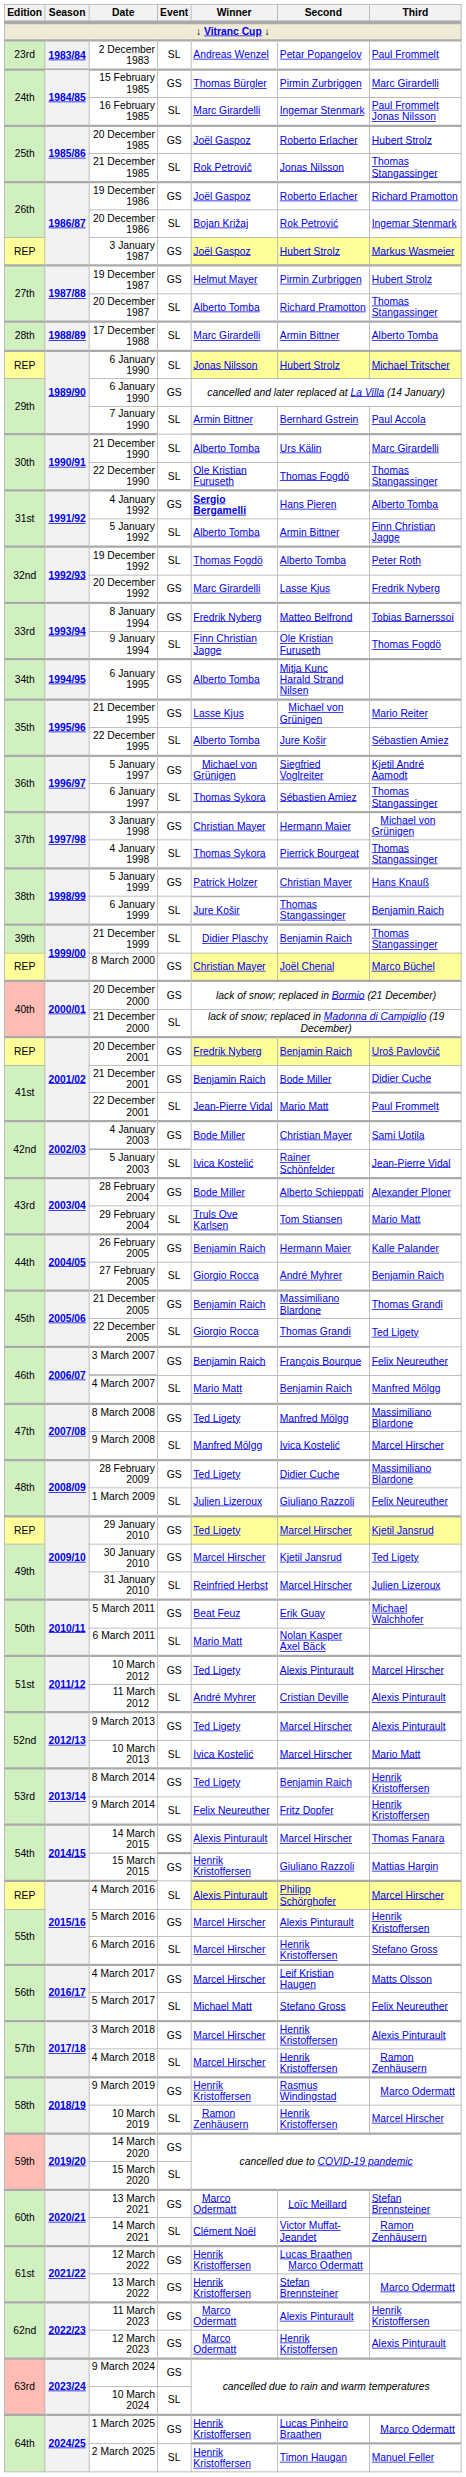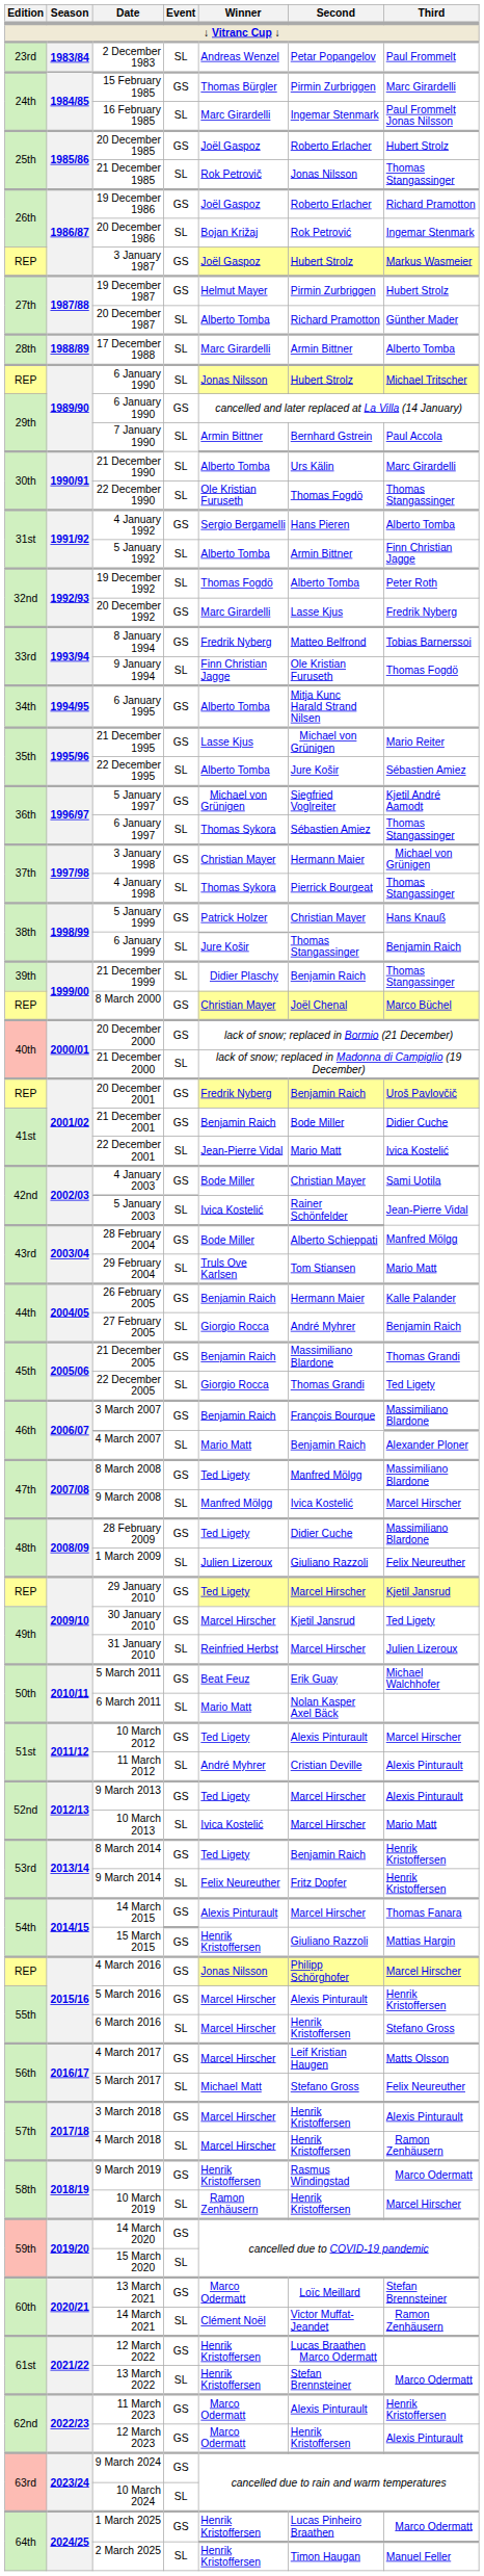20 December 1987 | Third: Thomas Stangassinger -> Günther Mader
4 January 1992 | Winner: bold -> normal
22 December 2001 | Third: Paul Frommelt -> Ivica Kostelić
28 February 2004 | Third: Alexander Ploner -> Manfred Mölgg
3 March 2007 | Third: Felix Neureuther -> Massimiliano Blardone
4 March 2007 | Third: Manfred Mölgg -> Alexander Ploner
4 March 2016 | Event: SL -> GS
4 March 2016 | Winner: Alexis Pinturault -> Jonas Nilsson
13 March 2022 | Event: GS -> SL
